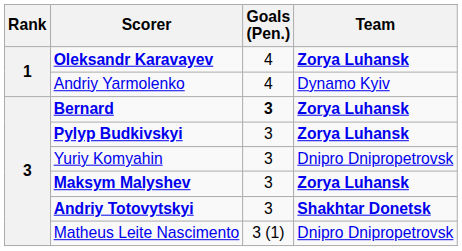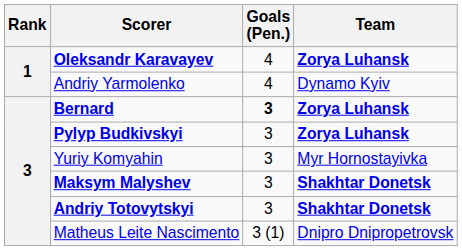Yuriy Komyahin | Team: Dnipro Dnipropetrovsk -> Myr Hornostayivka
Maksym Malyshev | Team: Zorya Luhansk -> Shakhtar Donetsk
